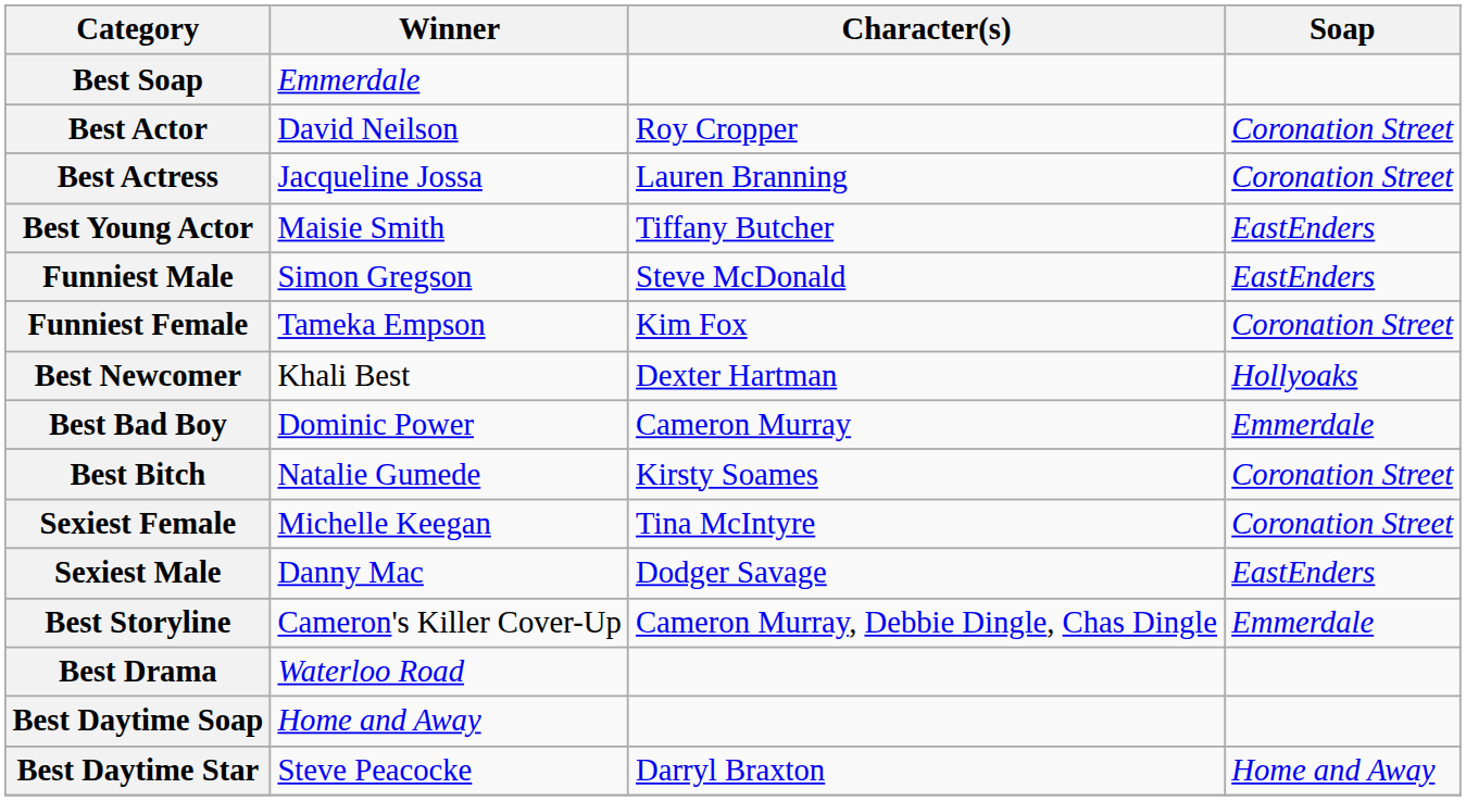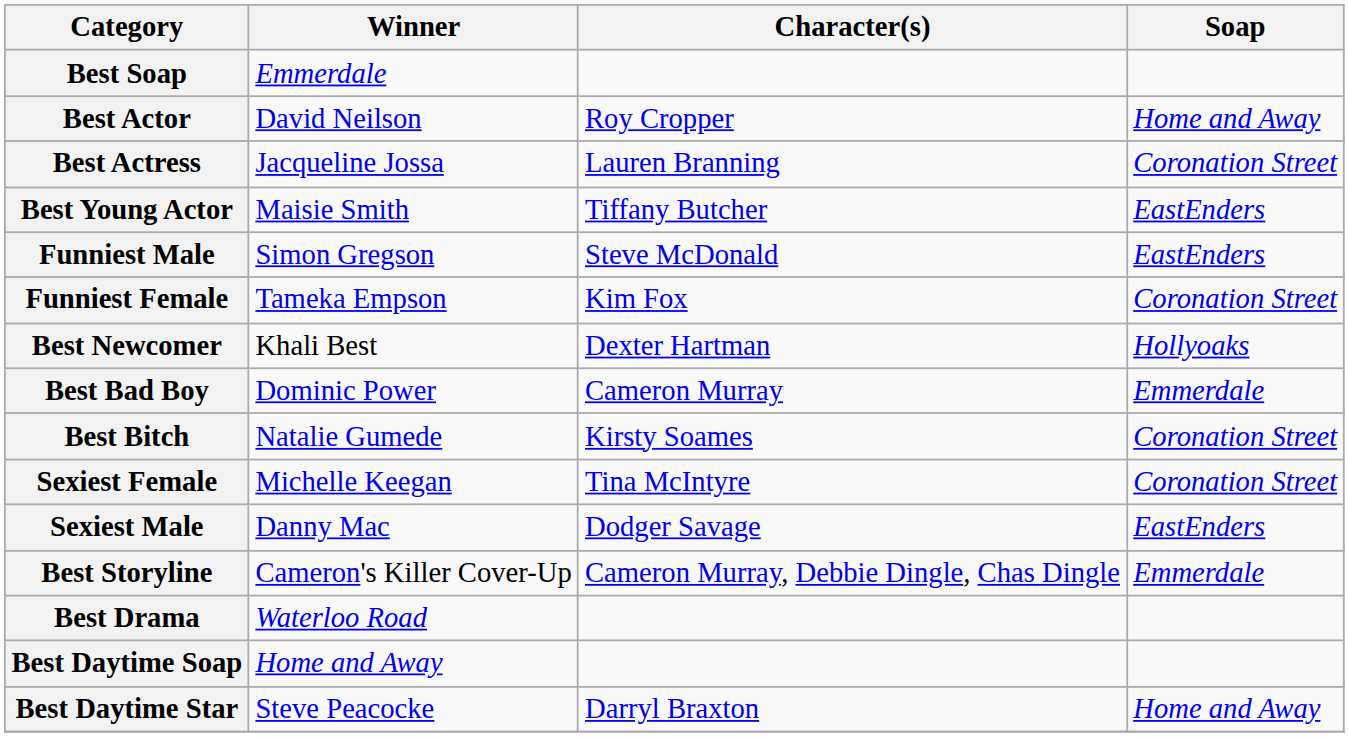Best Actor | Soap: Coronation Street -> Home and Away
